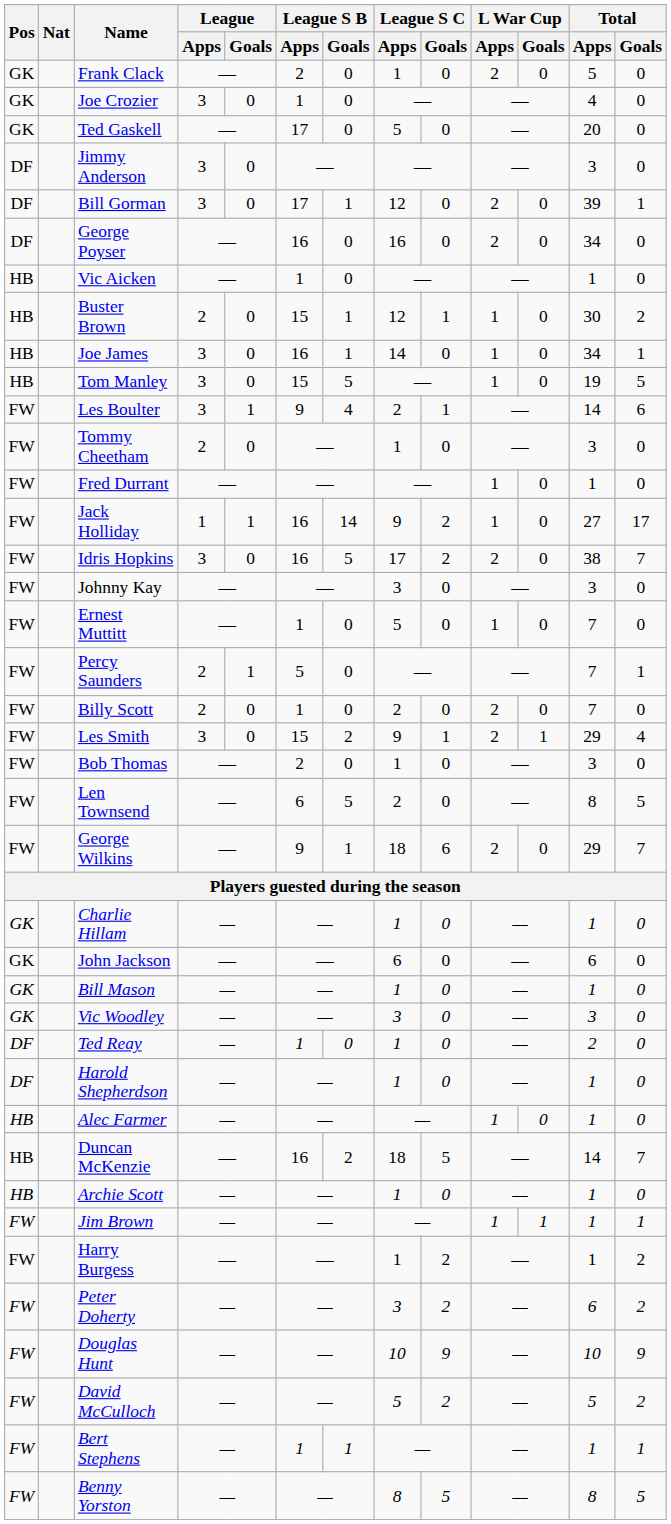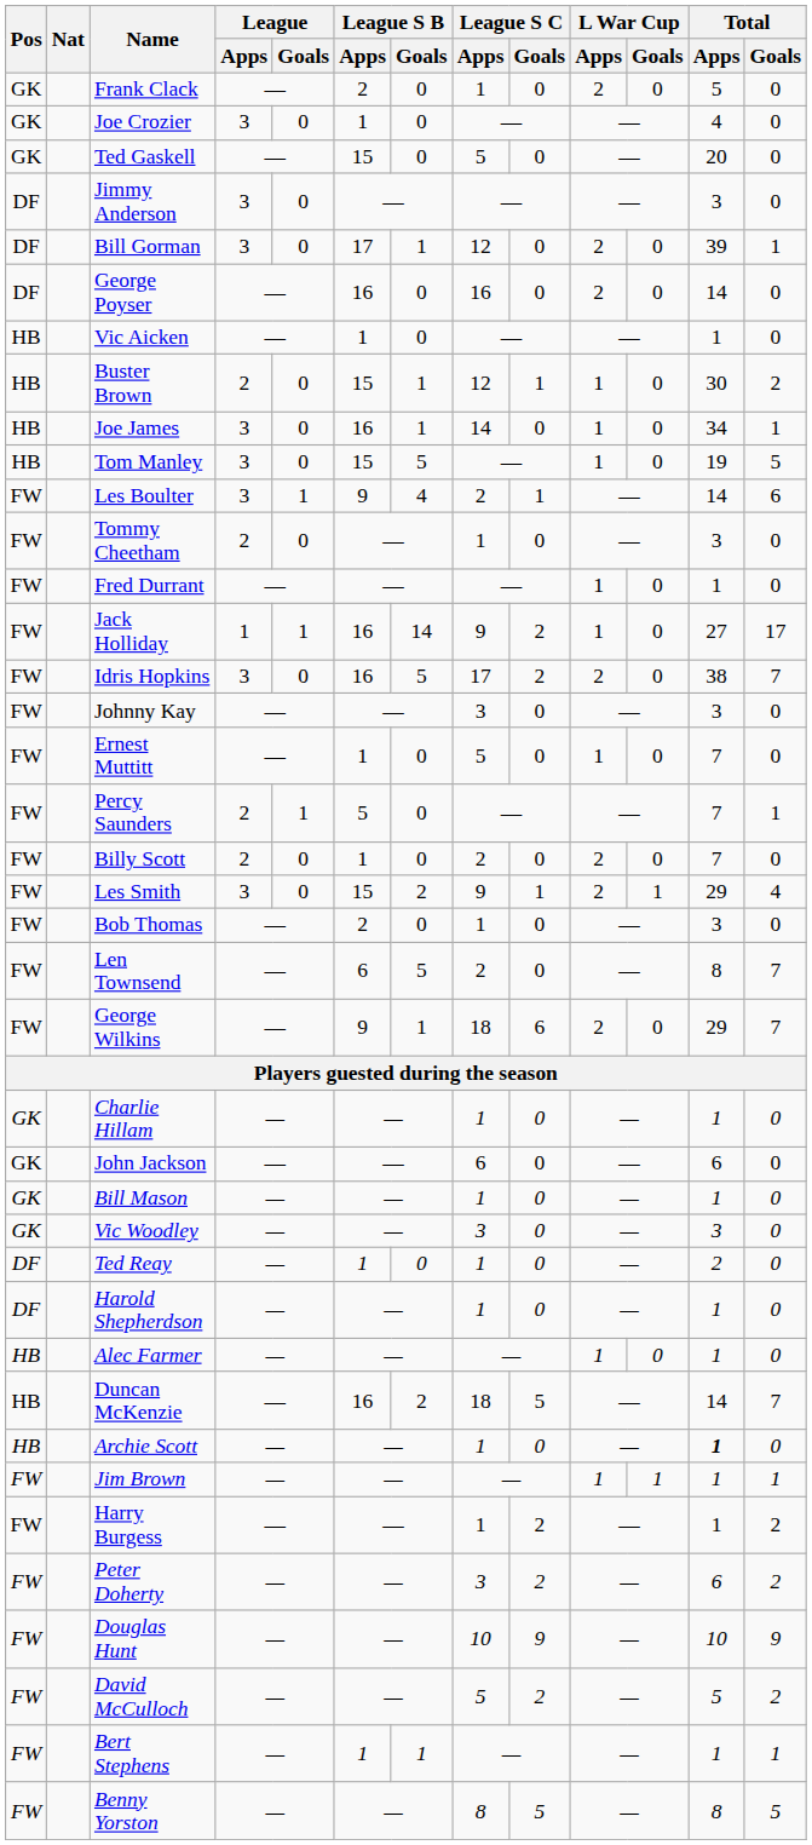Ted Gaskell | League S B / Apps: 17 -> 15
George Poyser | Total / Apps: 34 -> 14
Len Townsend | Total / Goals: 5 -> 7
Archie Scott | Total / Apps: normal -> bold
